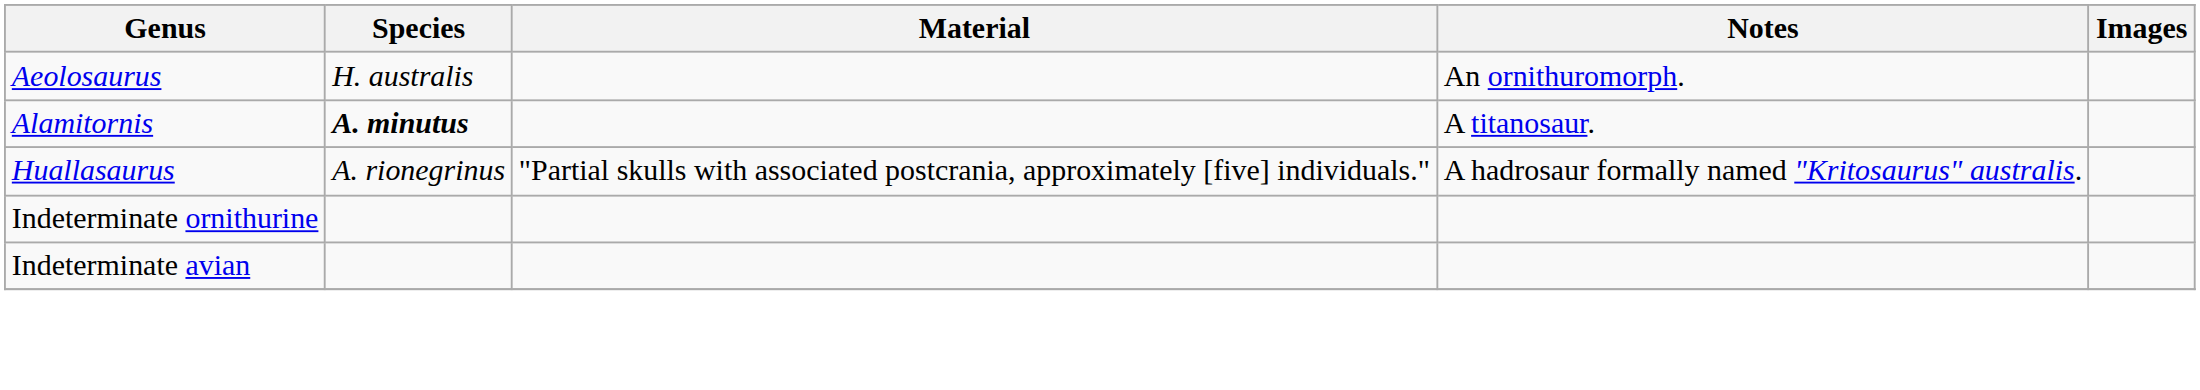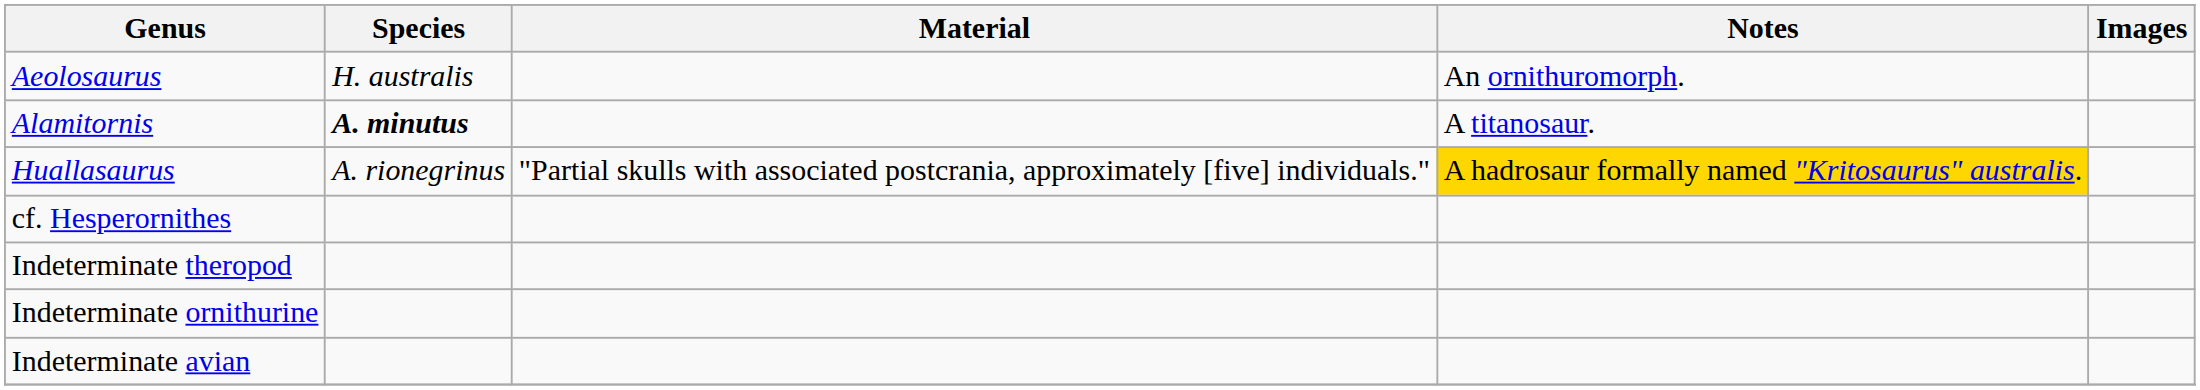Huallasaurus | Notes: no background -> gold background
+ row: cf. Hesperornithes
+ row: Indeterminate theropod
